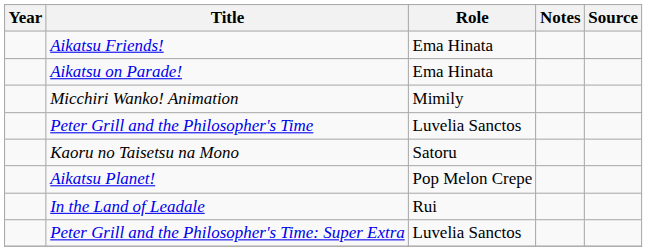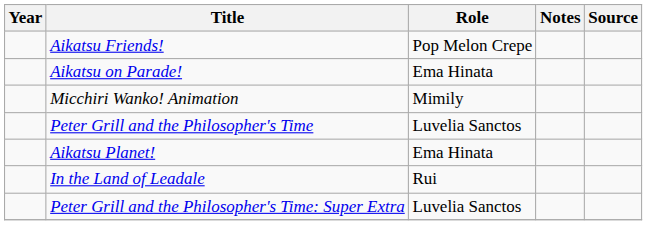Aikatsu Friends! | Role: Ema Hinata -> Pop Melon Crepe
- row: Kaoru no Taisetsu na Mono | Satoru
Aikatsu Planet! | Role: Pop Melon Crepe -> Ema Hinata
